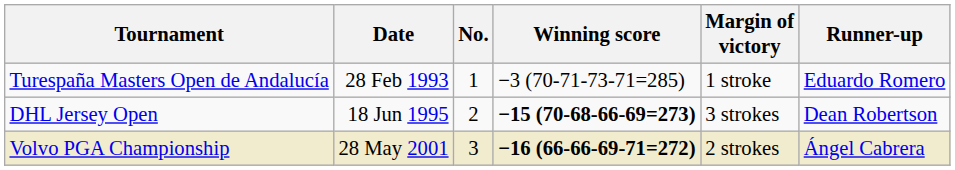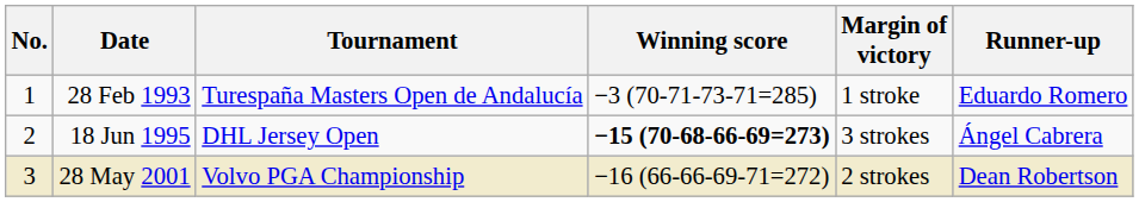columns swapped: No. <-> Tournament
18 Jun 1995 | Runner-up: Dean Robertson -> Ángel Cabrera
28 May 2001 | Winning score: bold -> normal
28 May 2001 | Runner-up: Ángel Cabrera -> Dean Robertson
